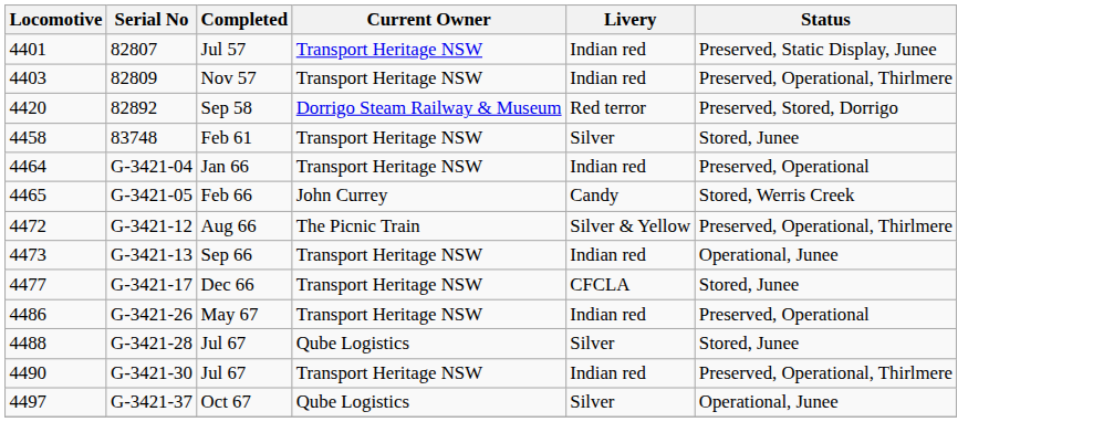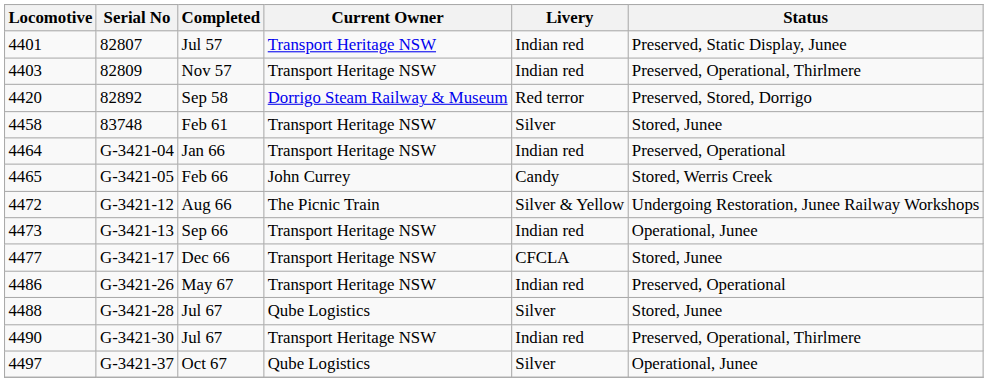Aug 66 | Status: Preserved, Operational, Thirlmere -> Undergoing Restoration, Junee Railway Workshops
